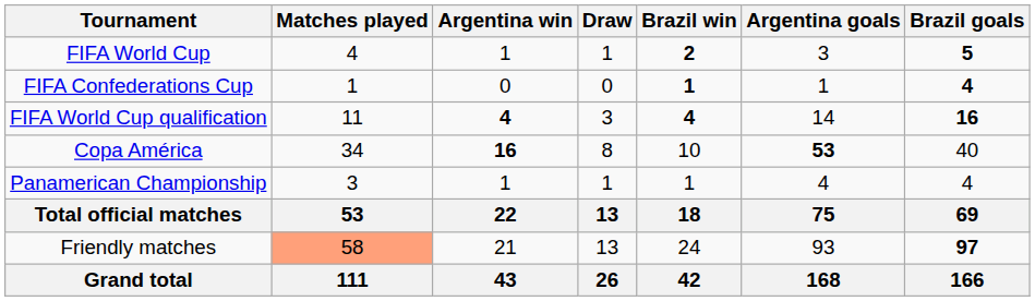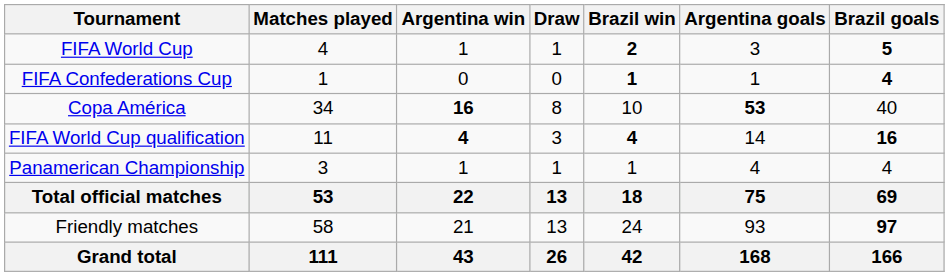rows swapped: Copa América <-> FIFA World Cup qualification
Friendly matches | Matches played: lightsalmon background -> no background
